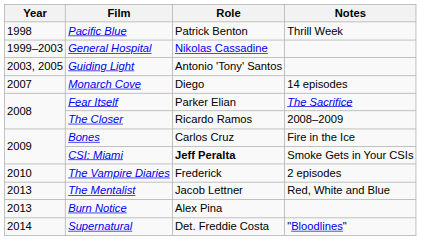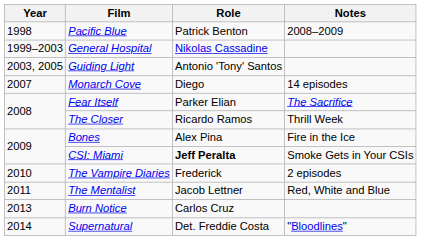Pacific Blue | Notes: Thrill Week -> 2008–2009
The Closer | Notes: 2008–2009 -> Thrill Week
Bones | Role: Carlos Cruz -> Alex Pina
The Mentalist | Year: 2013 -> 2011
Burn Notice | Role: Alex Pina -> Carlos Cruz
